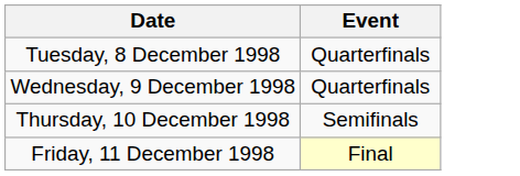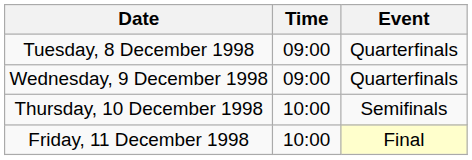+ column: Time | 09:00 | 09:00 | 10:00 | 10:00
